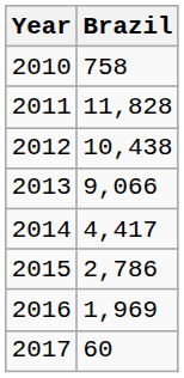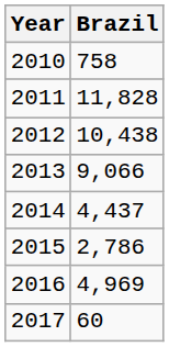2014 | Brazil: 4,417 -> 4,437
2016 | Brazil: 1,969 -> 4,969
